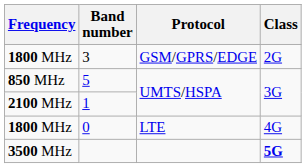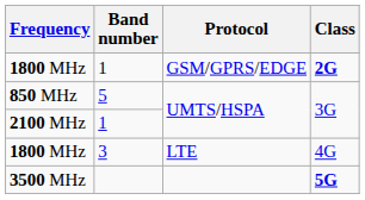1800 MHz / GSM/GPRS/EDGE | Band number: 3 -> 1
1800 MHz / GSM/GPRS/EDGE | Class: normal -> bold
1800 MHz / LTE | Band number: 0 -> 3
